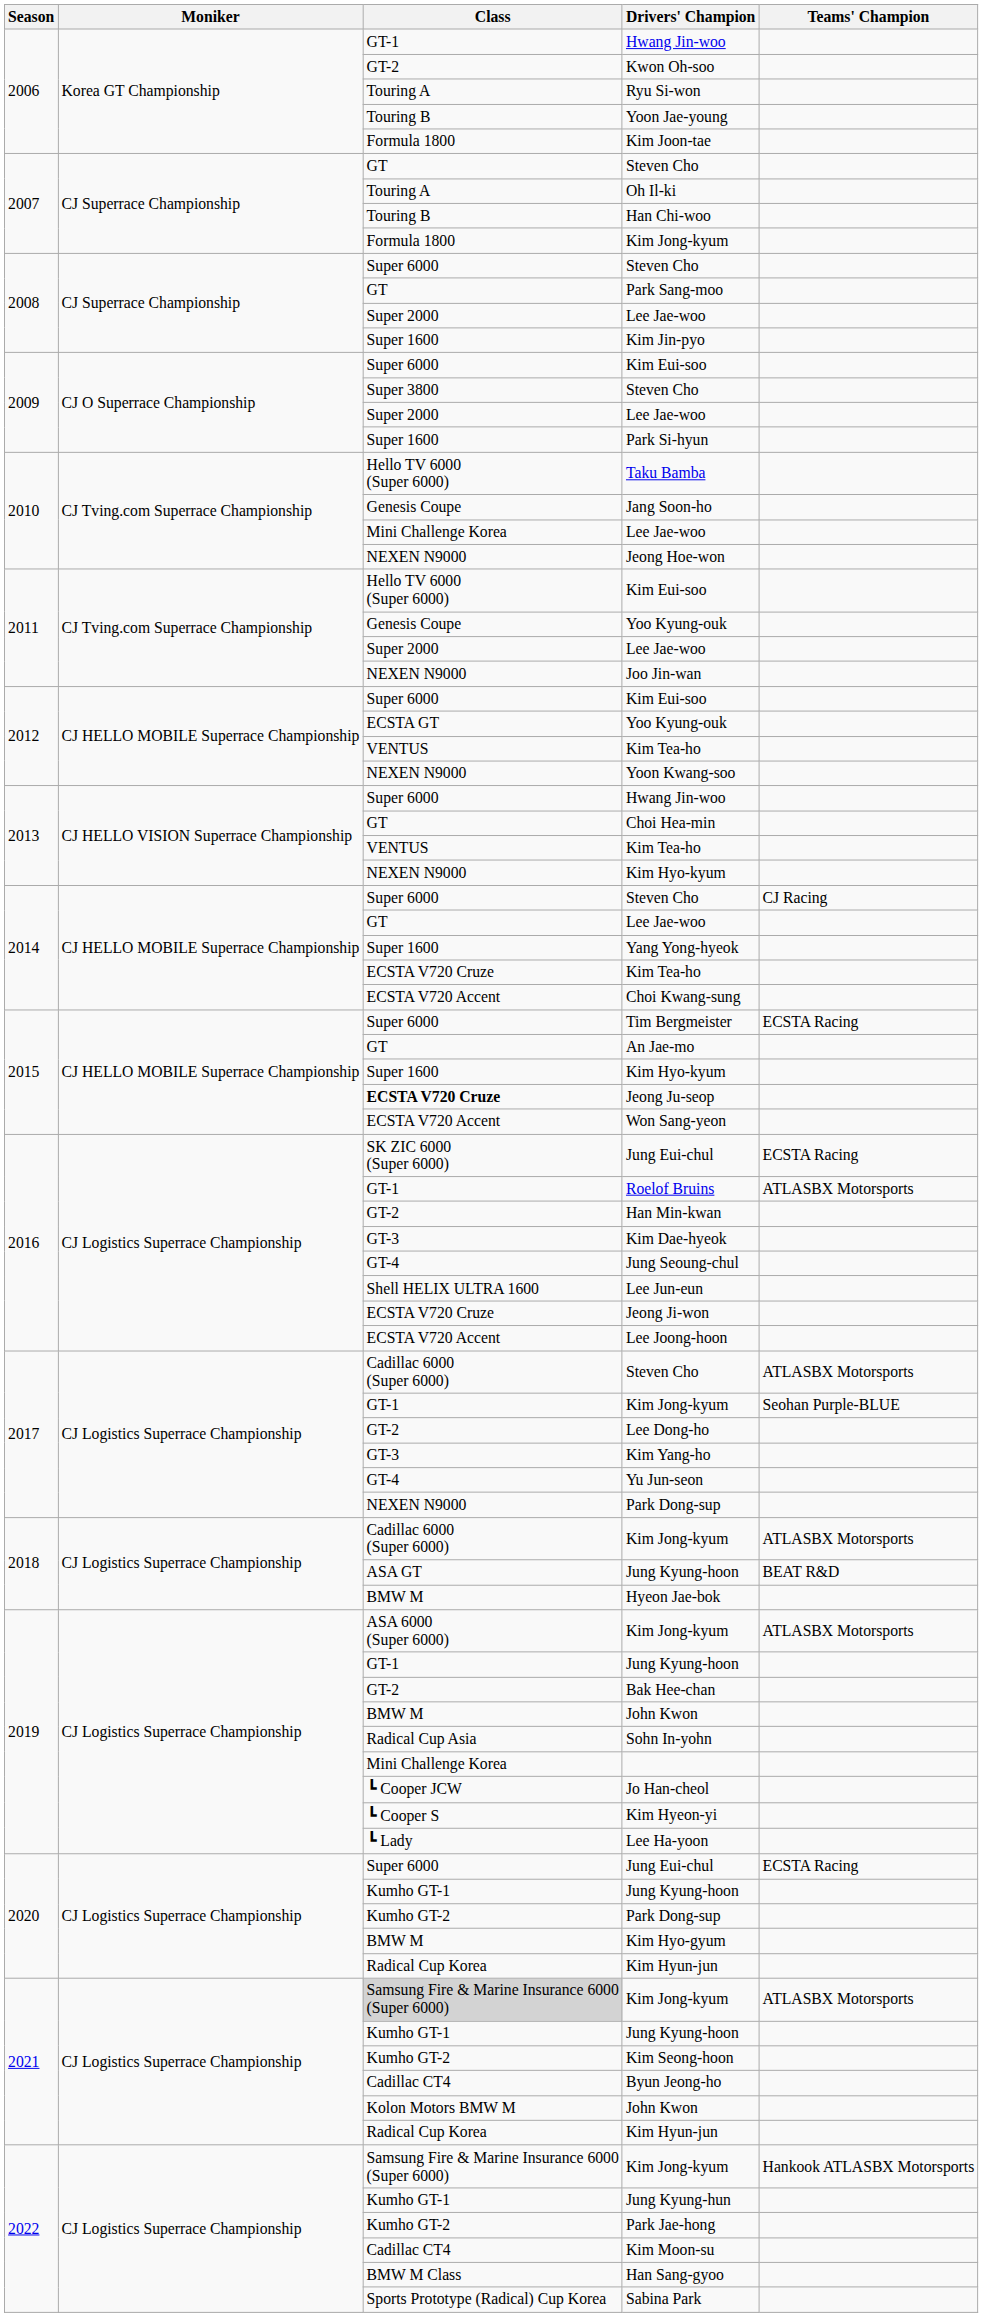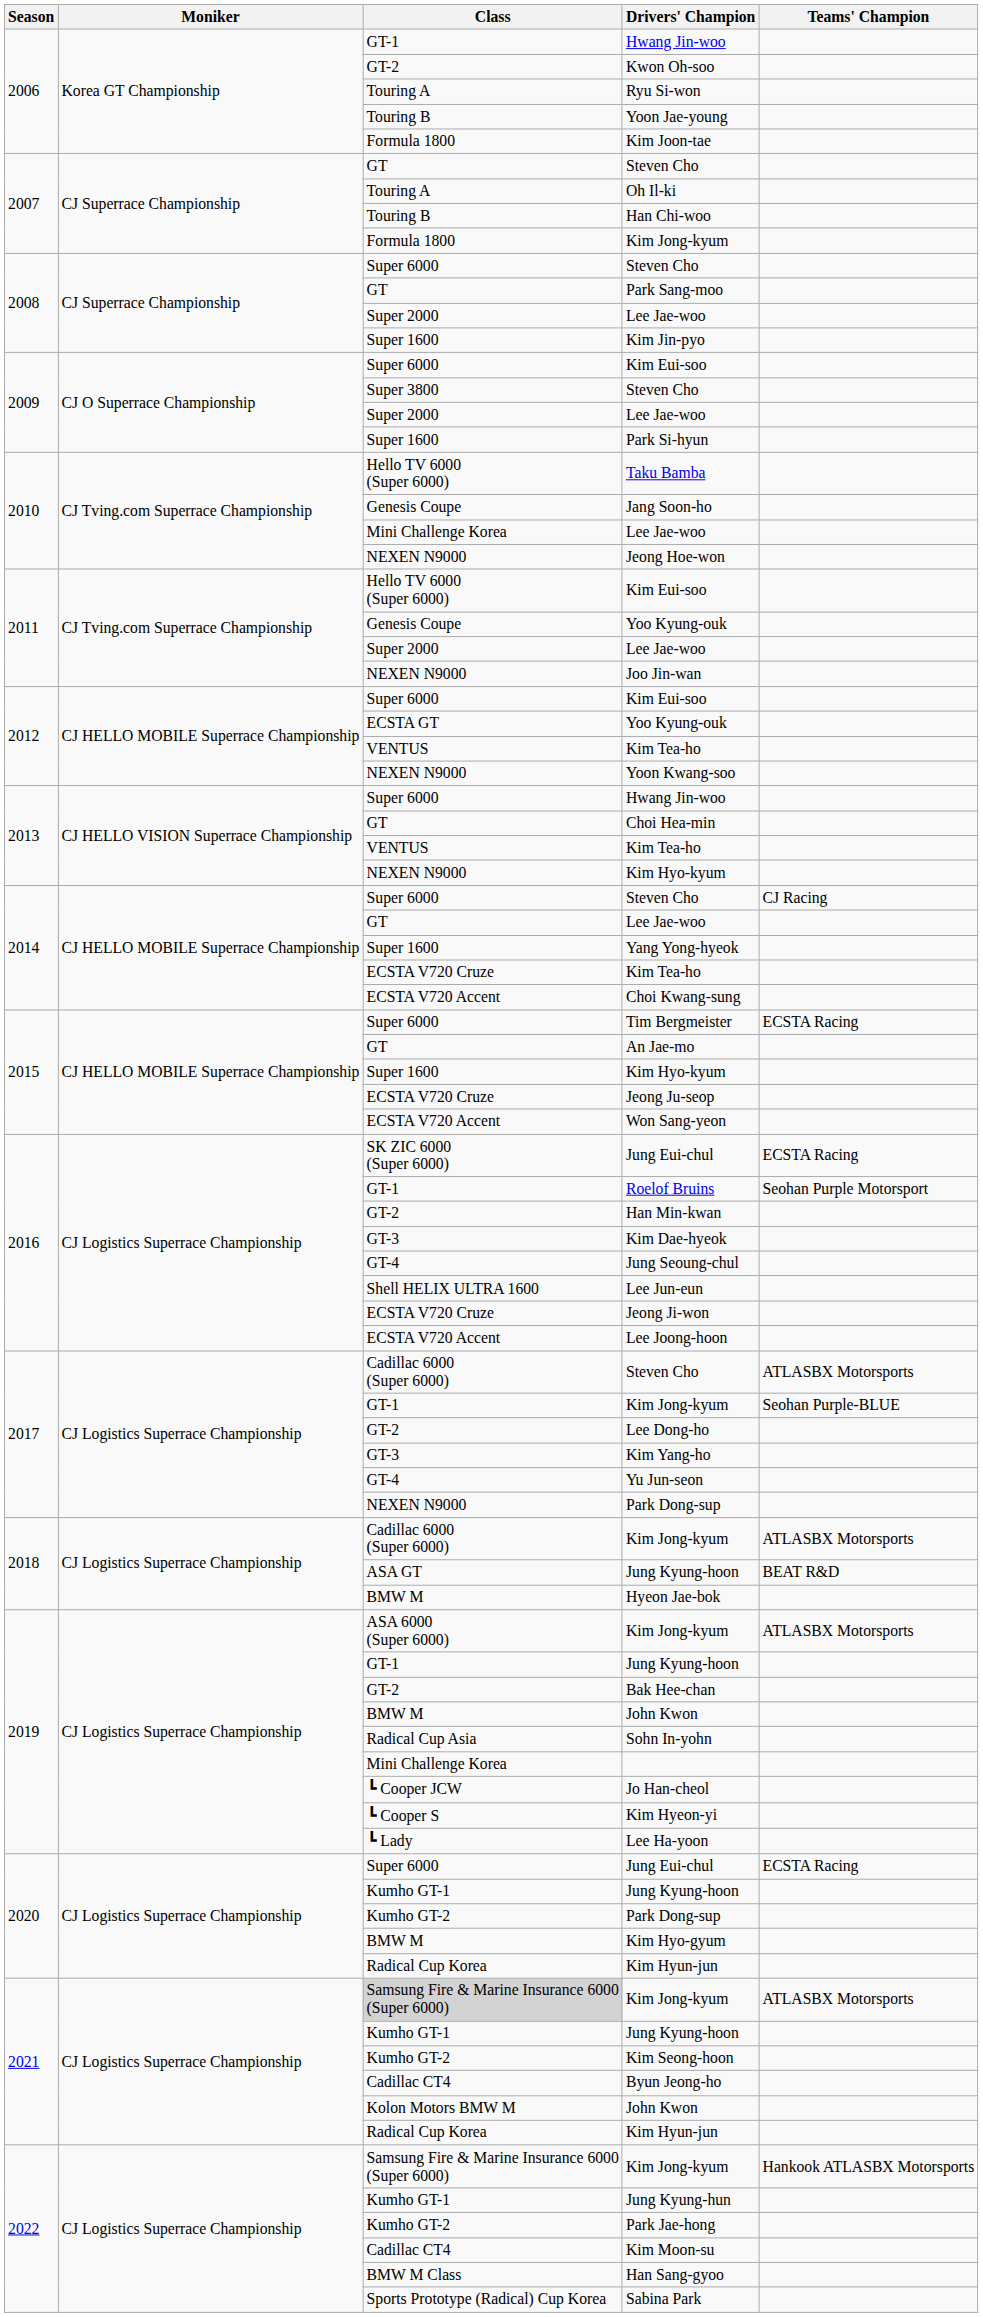Jeong Ju-seop | Class: bold -> normal
Roelof Bruins | Teams' Champion: ATLASBX Motorsports -> Seohan Purple Motorsport
